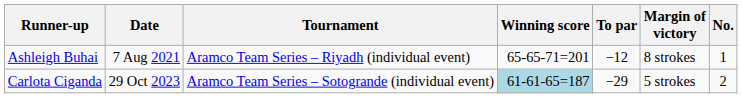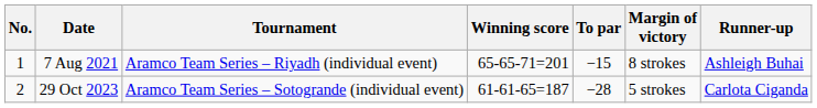columns swapped: No. <-> Runner-up
7 Aug 2021 | To par: −12 -> −15
29 Oct 2023 | Winning score: lightblue background -> no background
29 Oct 2023 | To par: −29 -> −28
